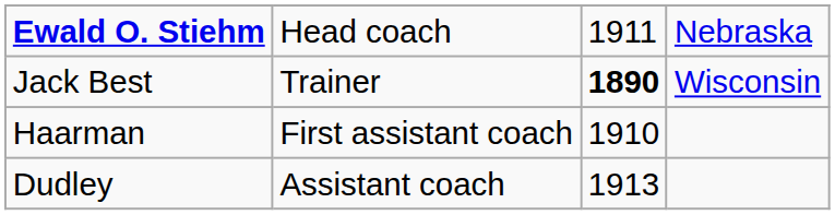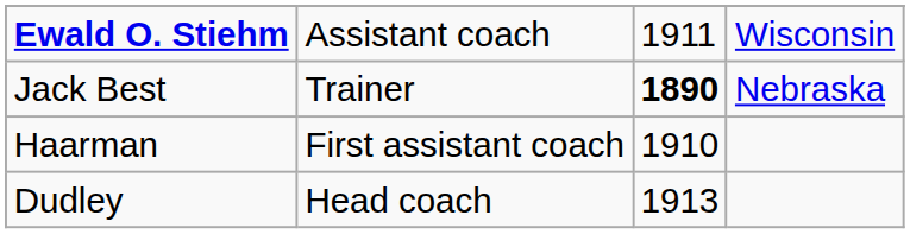Ewald O. Stiehm | column 2: Head coach -> Assistant coach
Ewald O. Stiehm | column 4: Nebraska -> Wisconsin
Jack Best | column 4: Wisconsin -> Nebraska
Dudley | column 2: Assistant coach -> Head coach
